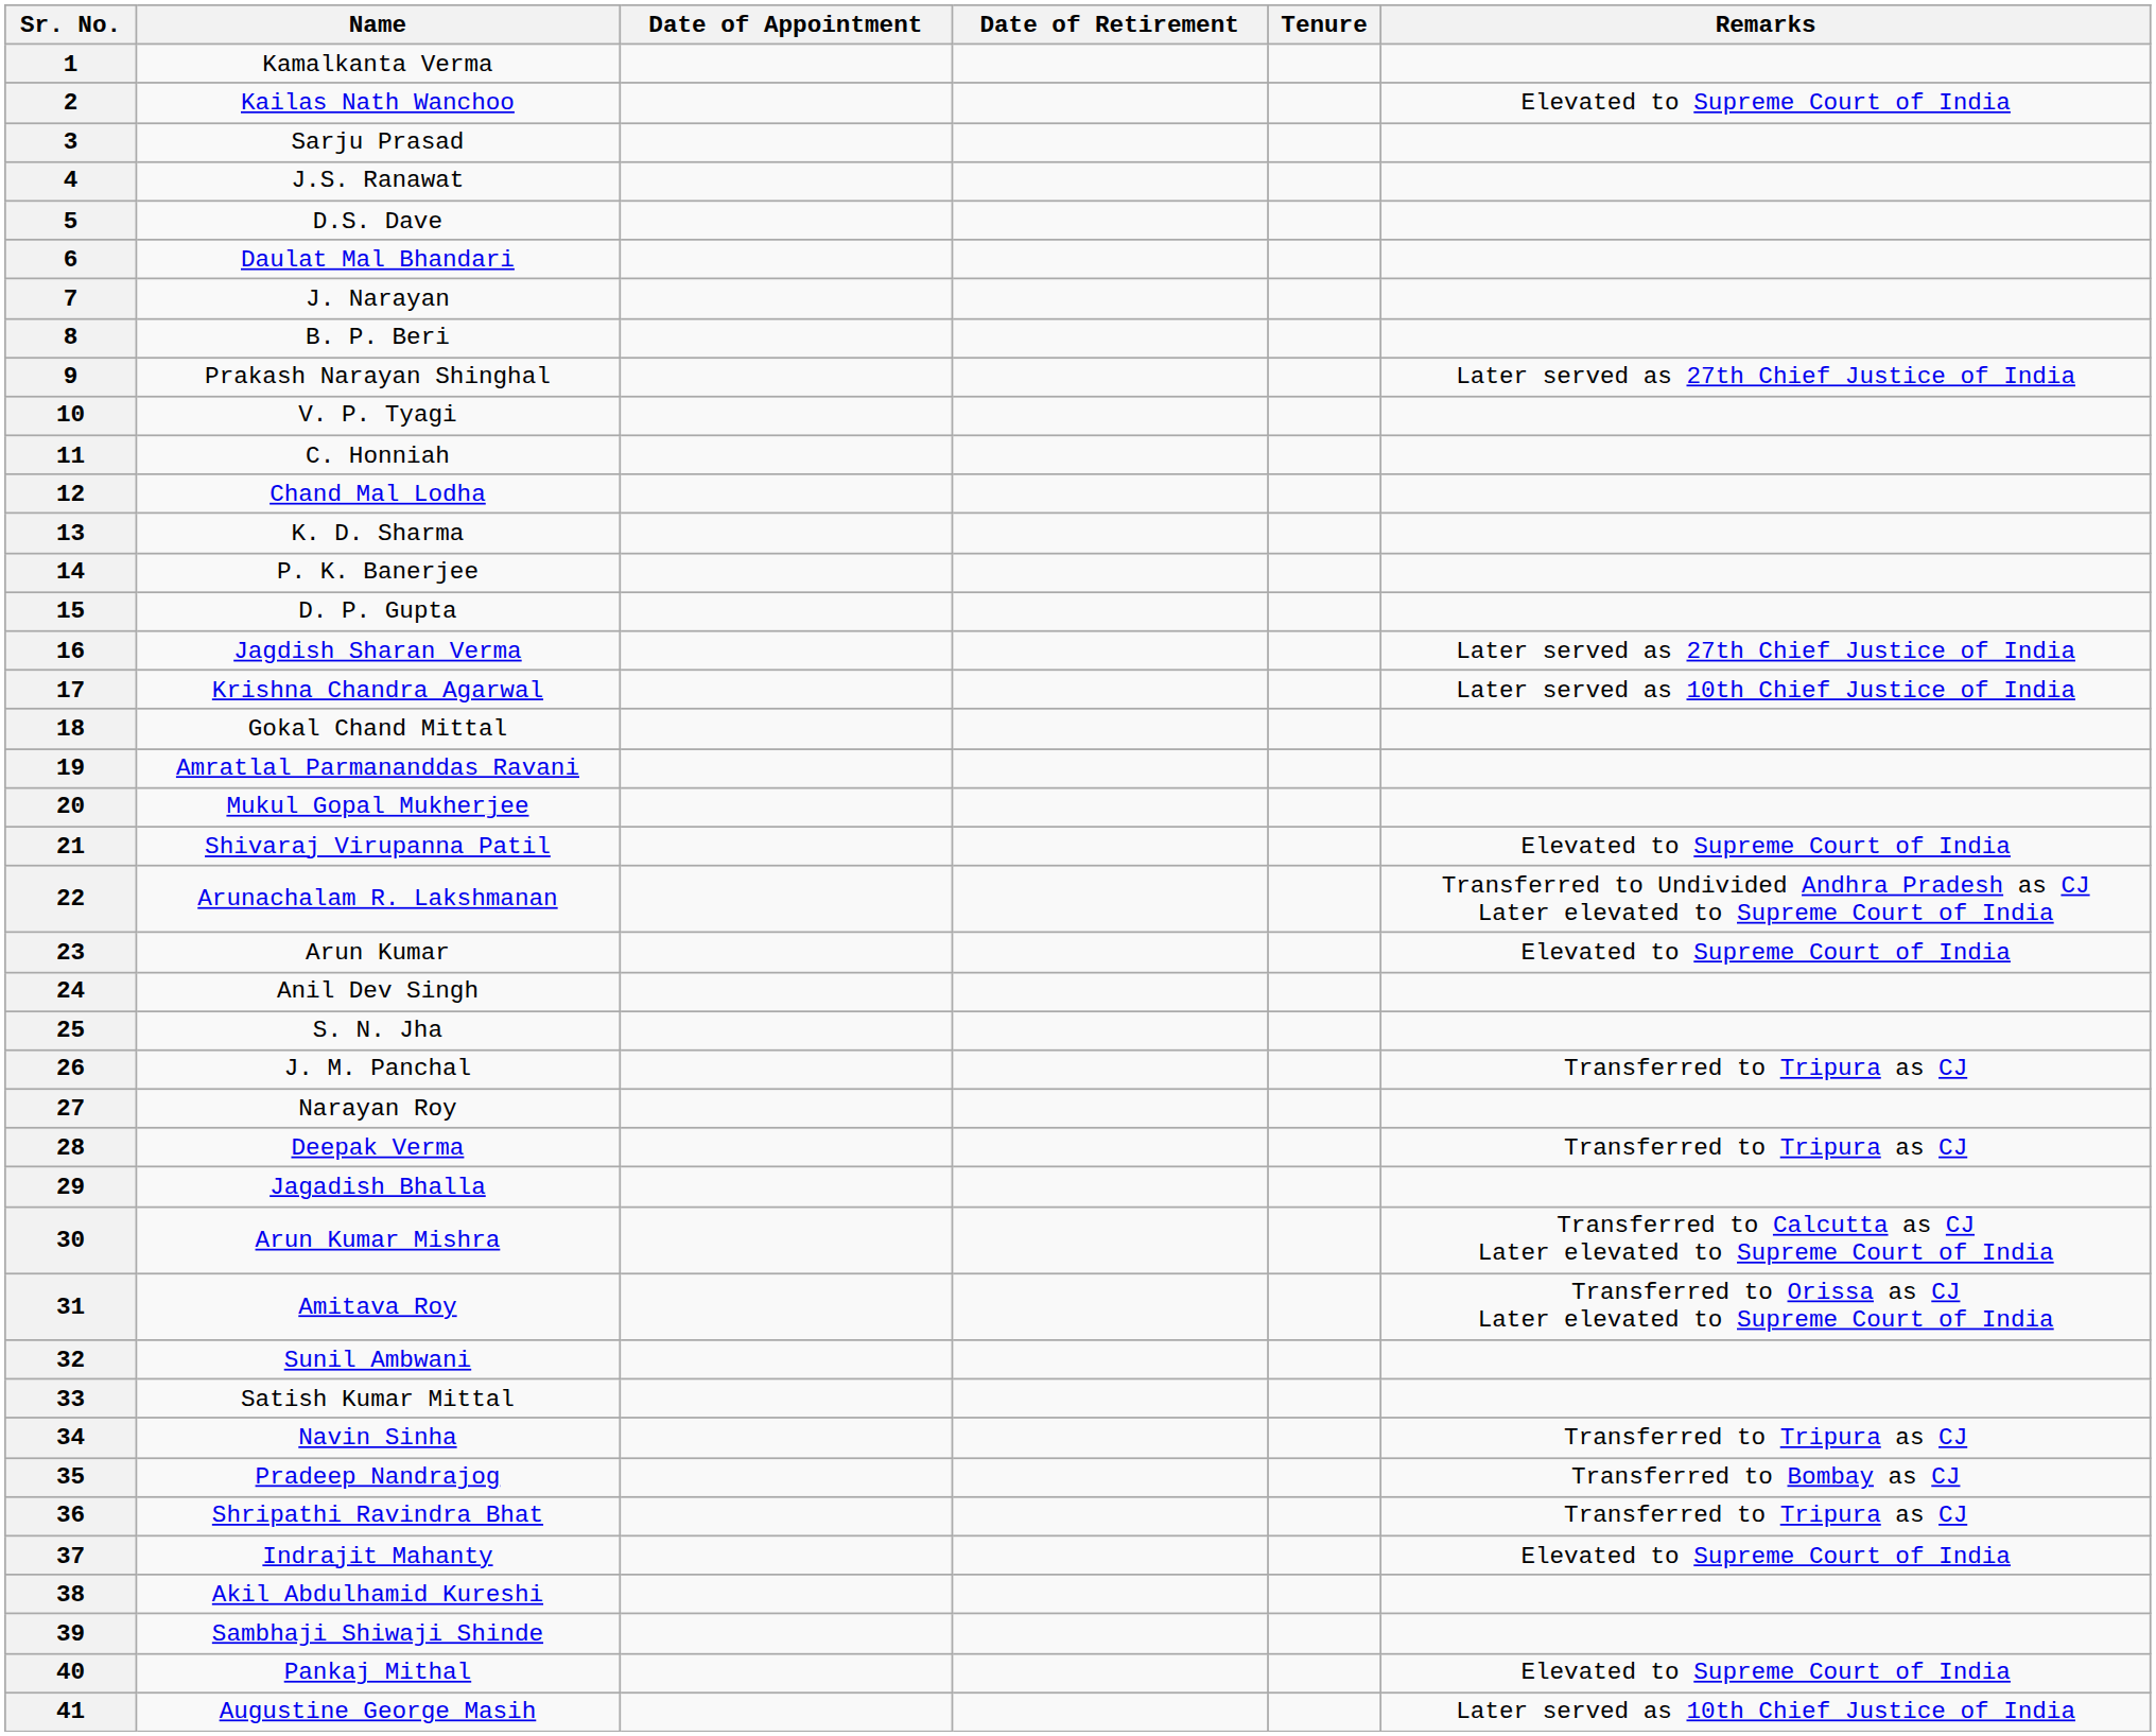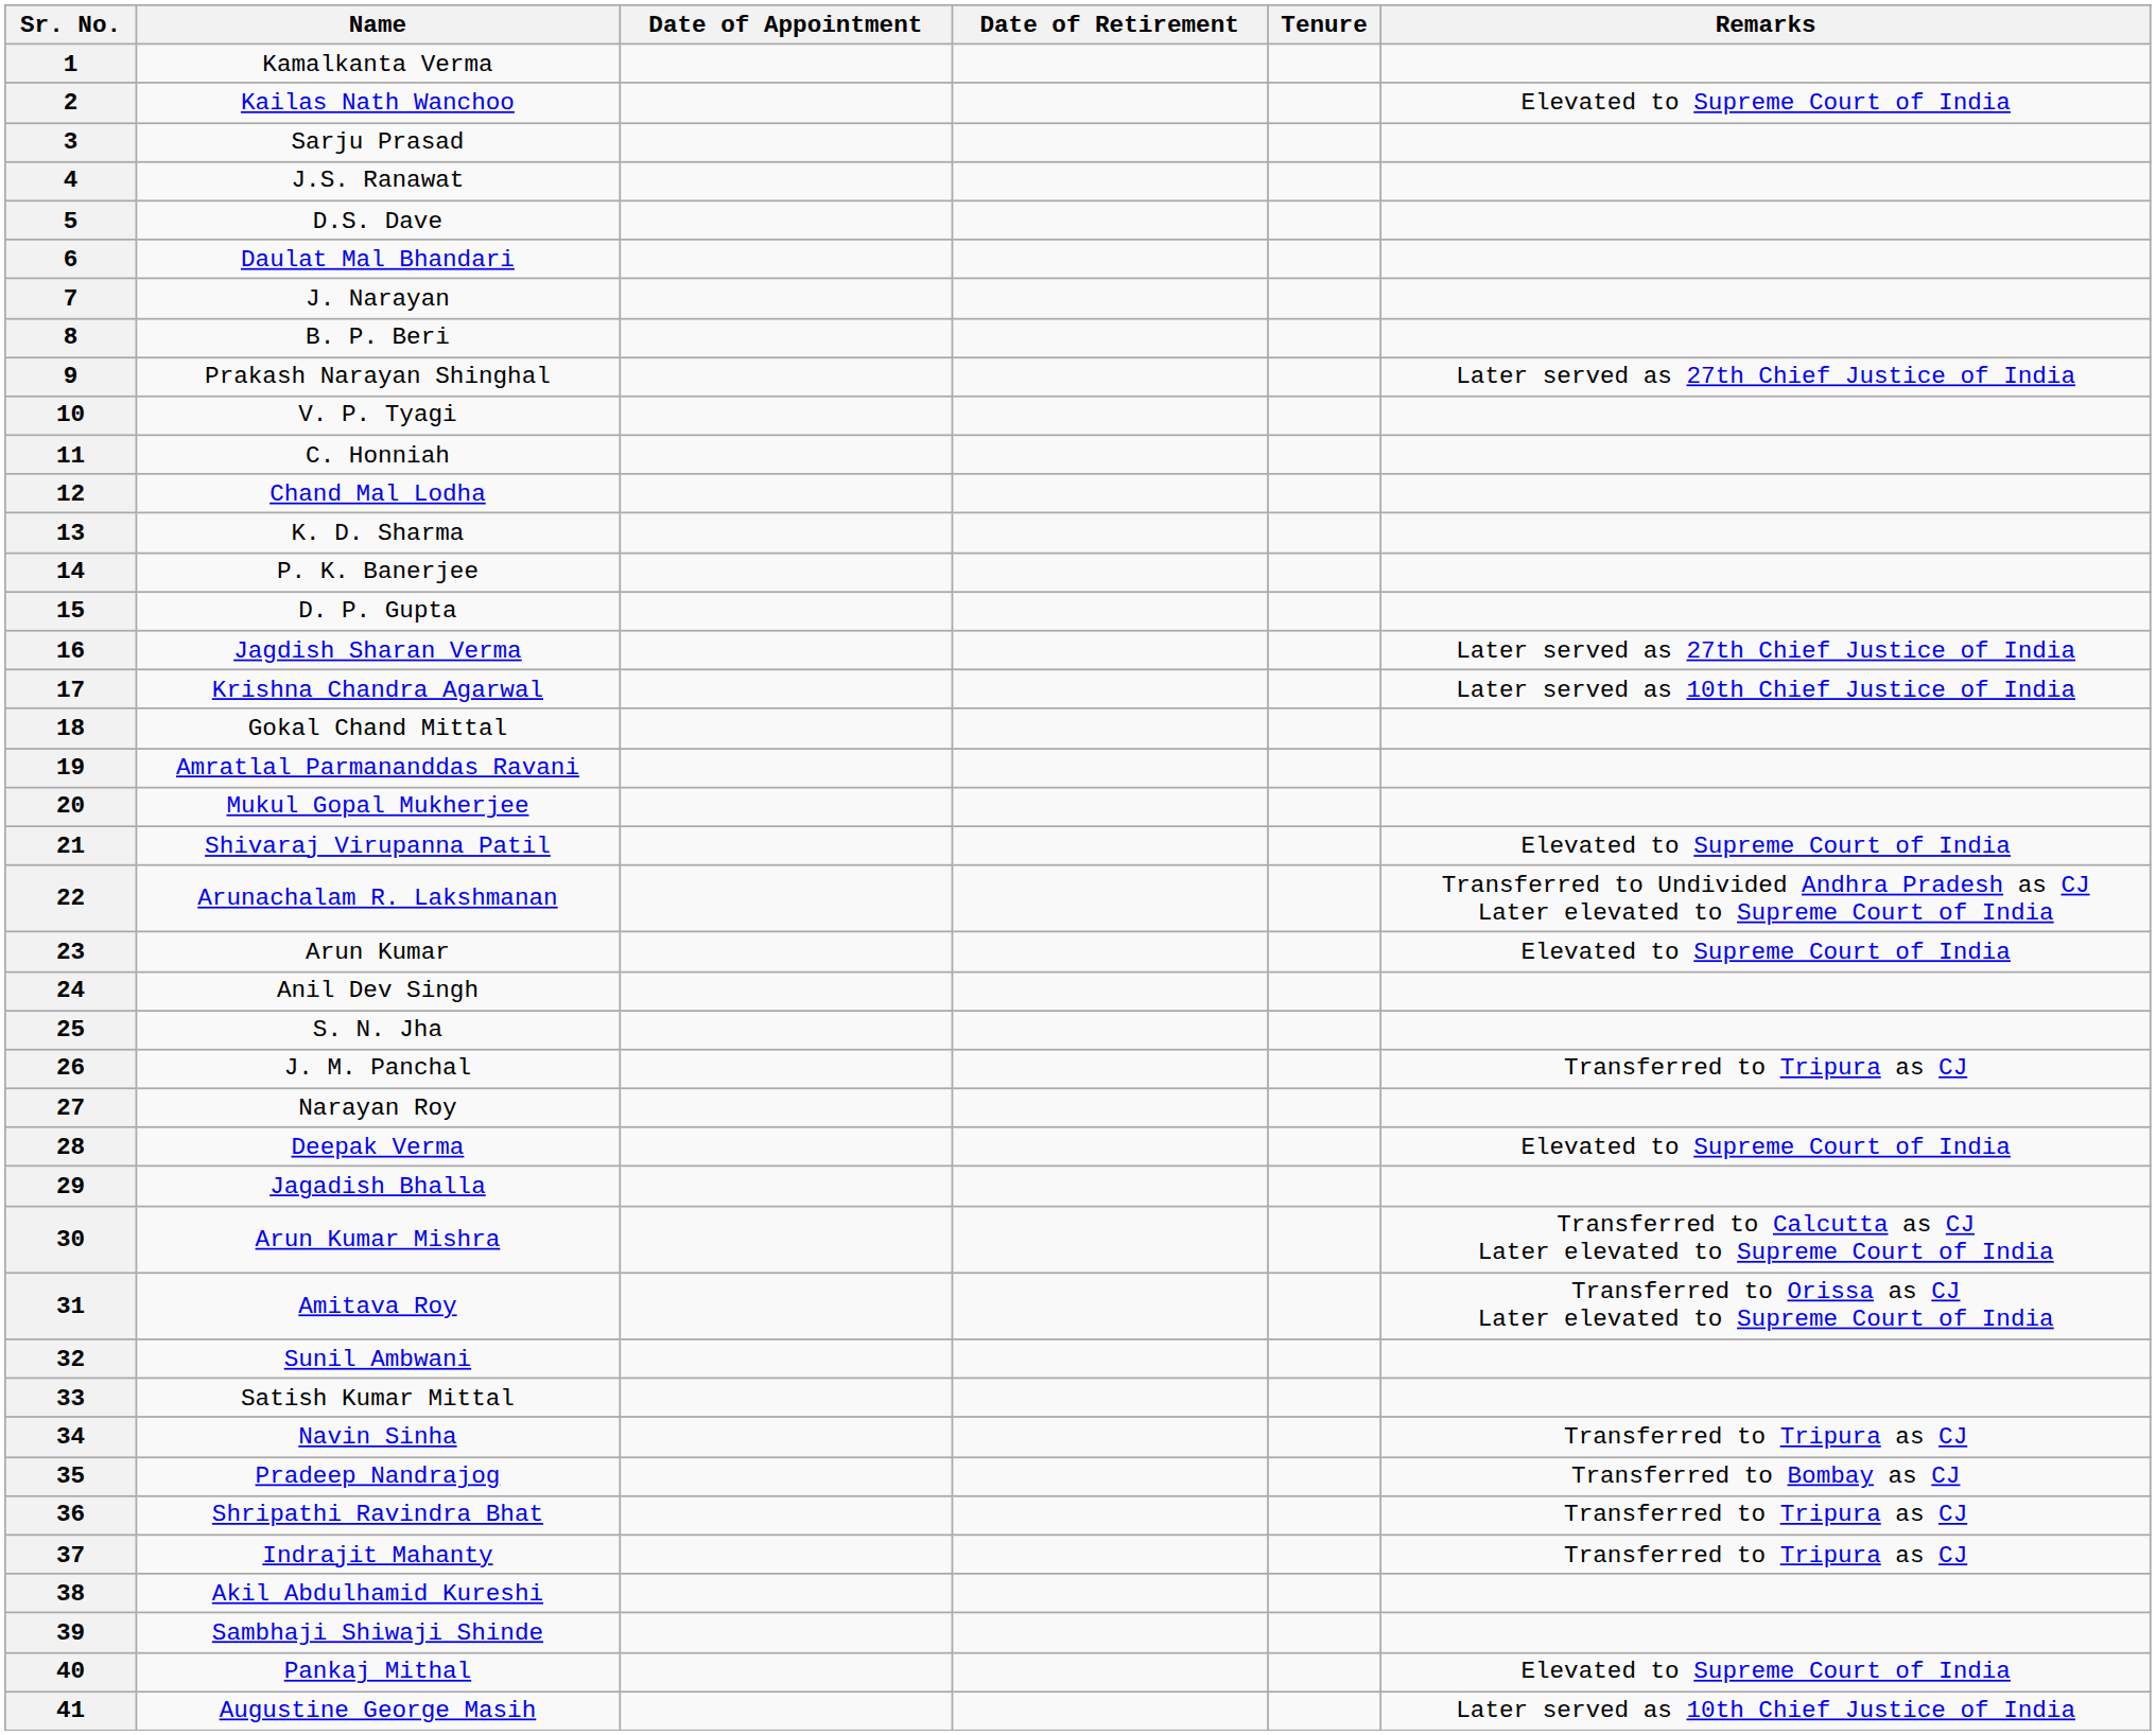28 | Remarks: Transferred to Tripura as CJ -> Elevated to Supreme Court of India
37 | Remarks: Elevated to Supreme Court of India -> Transferred to Tripura as CJ
